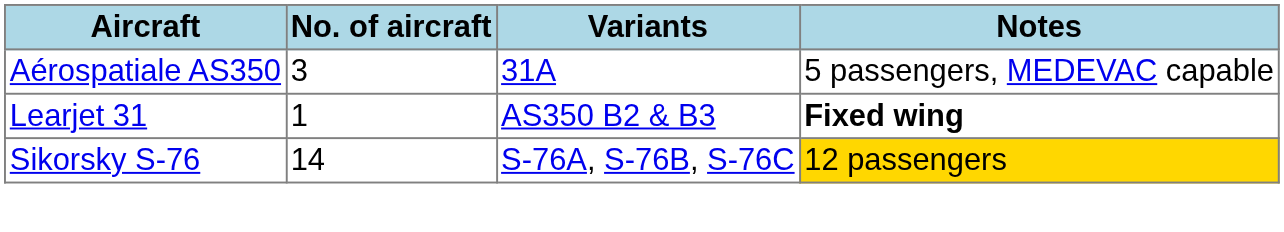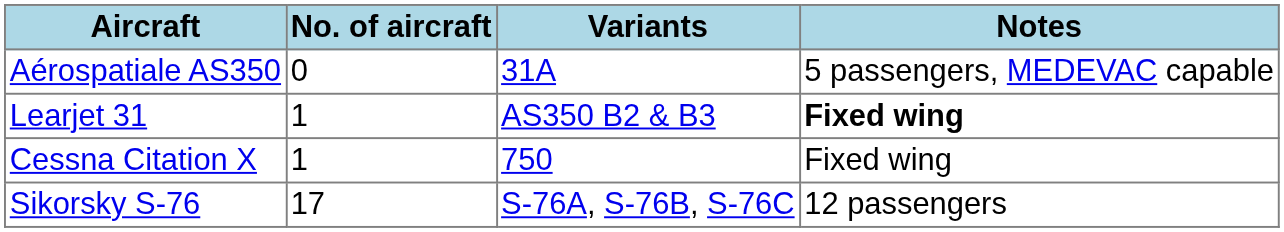Aérospatiale AS350 | No. of aircraft: 3 -> 0
+ row: Cessna Citation X | 1 | 750 | Fixed wing
Sikorsky S-76 | No. of aircraft: 14 -> 17
Sikorsky S-76 | Notes: gold background -> no background
